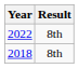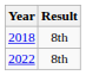rows swapped: 2018 <-> 2022
